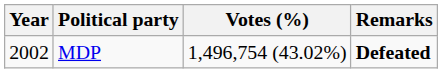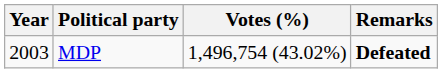MDP | Year: 2002 -> 2003
